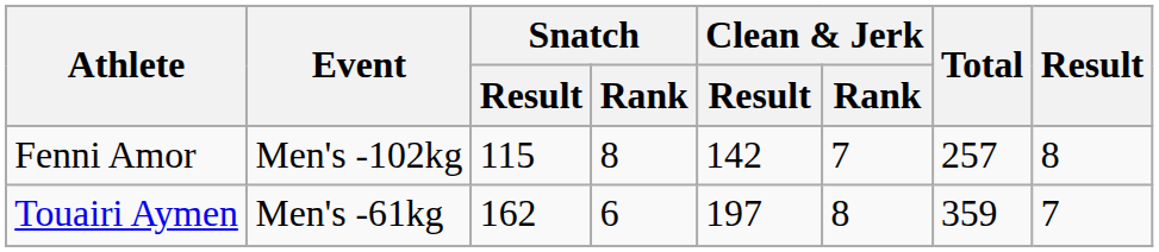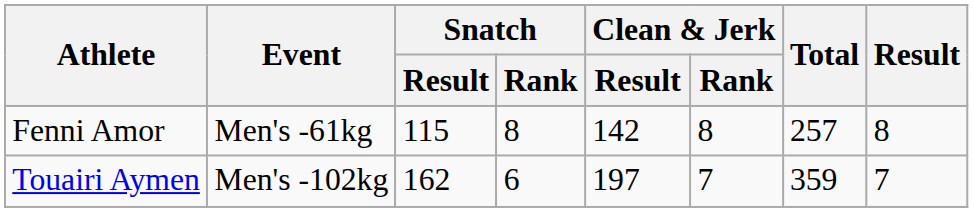Fenni Amor | Event: Men's -102kg -> Men's -61kg
Fenni Amor | Clean & Jerk / Rank: 7 -> 8
Touairi Aymen | Event: Men's -61kg -> Men's -102kg
Touairi Aymen | Clean & Jerk / Rank: 8 -> 7
